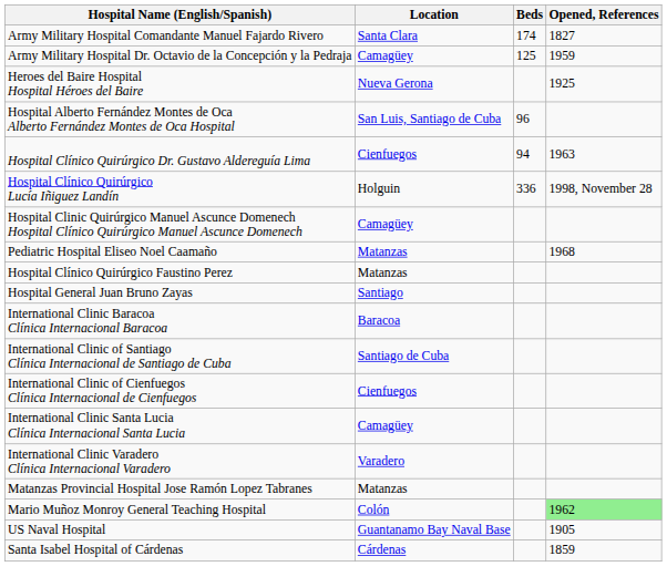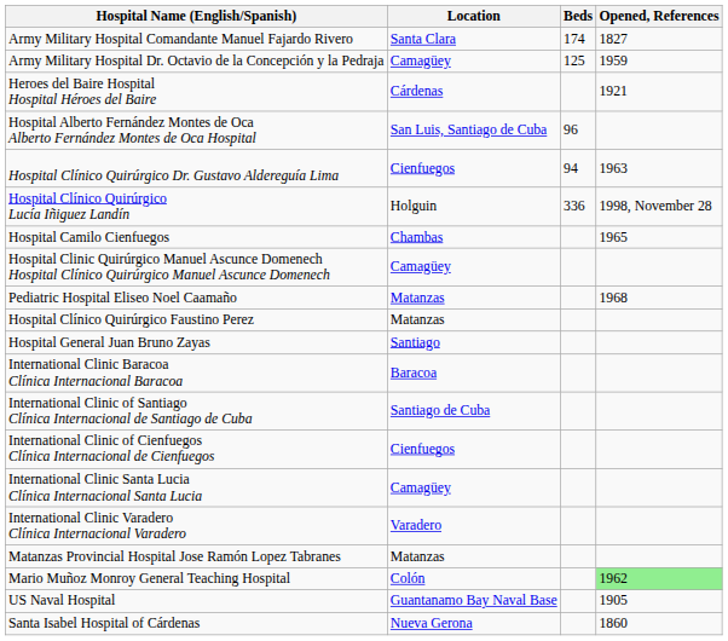Heroes del Baire Hospital Hospital Héroes del Baire | Location: Nueva Gerona -> Cárdenas
Heroes del Baire Hospital Hospital Héroes del Baire | Opened, References: 1925 -> 1921
+ row: Hospital Camilo Cienfuegos | Chambas | 1965
Santa Isabel Hospital of Cárdenas | Location: Cárdenas -> Nueva Gerona
Santa Isabel Hospital of Cárdenas | Opened, References: 1859 -> 1860
